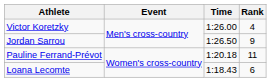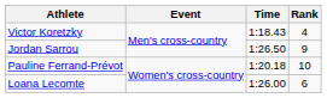Victor Koretzky | Time: 1:26.00 -> 1:18.43
Pauline Ferrand-Prévot | Rank: 11 -> 10
Loana Lecomte | Time: 1:18.43 -> 1:26.00
